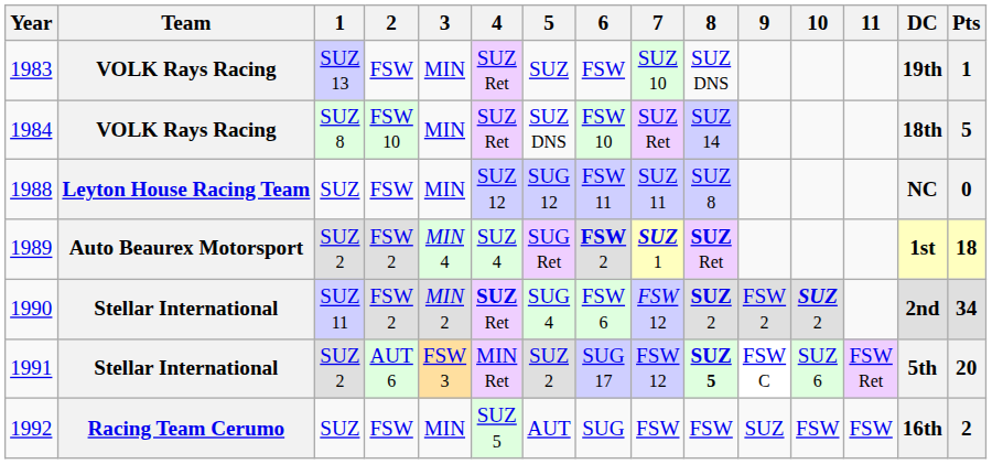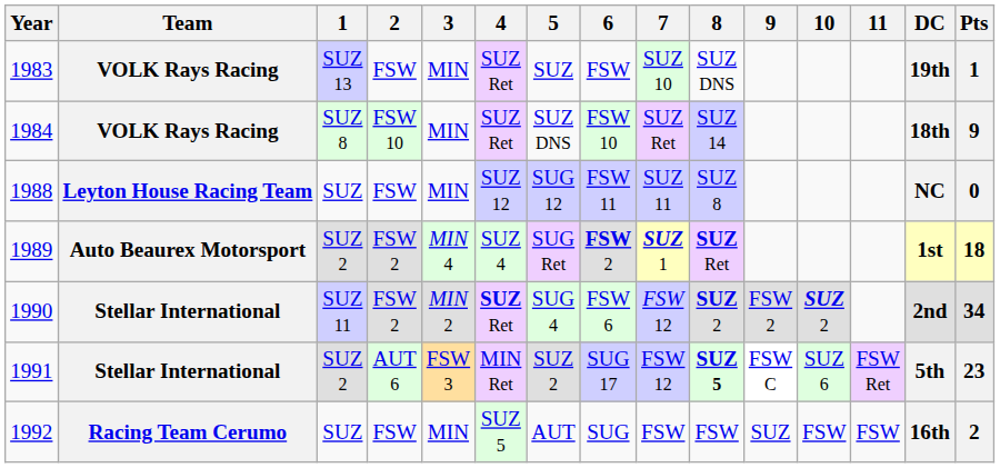1984 | Pts: 5 -> 9
1991 | Pts: 20 -> 23
